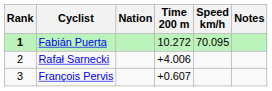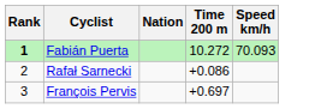- column: Notes
Fabián Puerta | Speed km/h: 70.095 -> 70.093
Rafał Sarnecki | Time 200 m: +4.006 -> +0.086
François Pervis | Time 200 m: +0.607 -> +0.697
